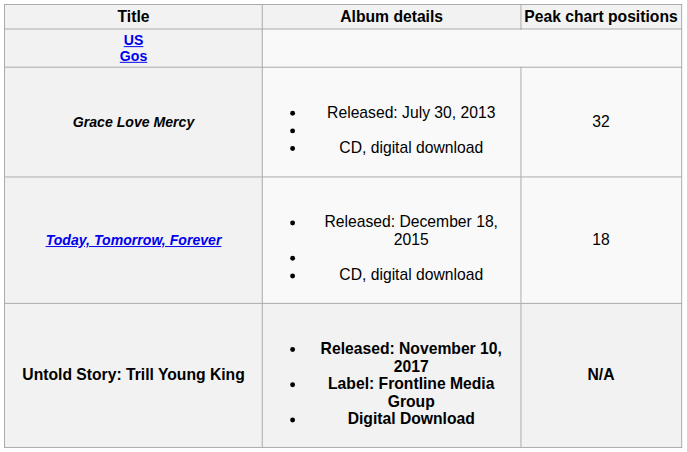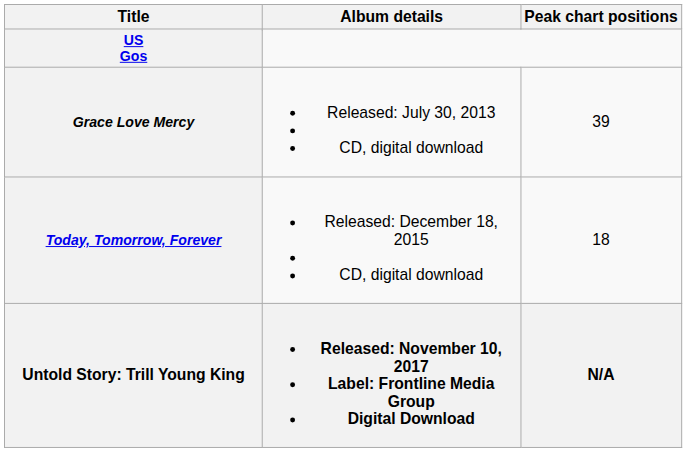Grace Love Mercy | Peak chart positions: 32 -> 39
